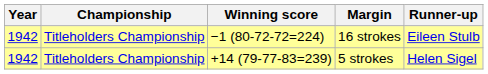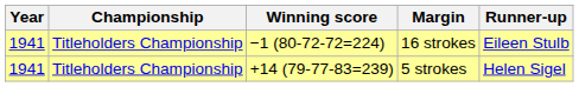16 strokes | Year: 1942 -> 1941
5 strokes | Year: 1942 -> 1941
